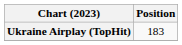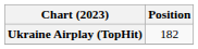Ukraine Airplay (TopHit) | Position: 183 -> 182
